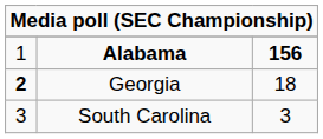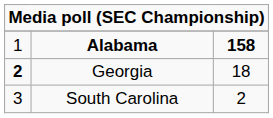Alabama | column 3: 156 -> 158
South Carolina | column 3: 3 -> 2
